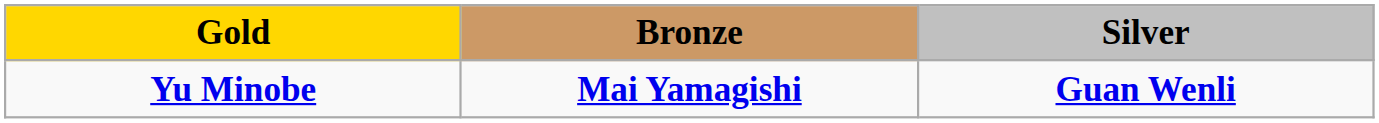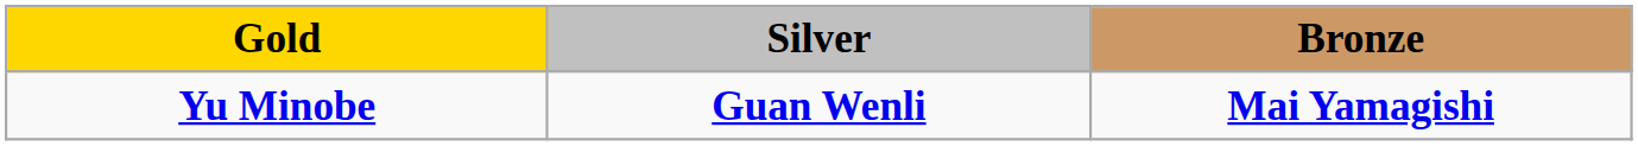columns swapped: Silver <-> Bronze
